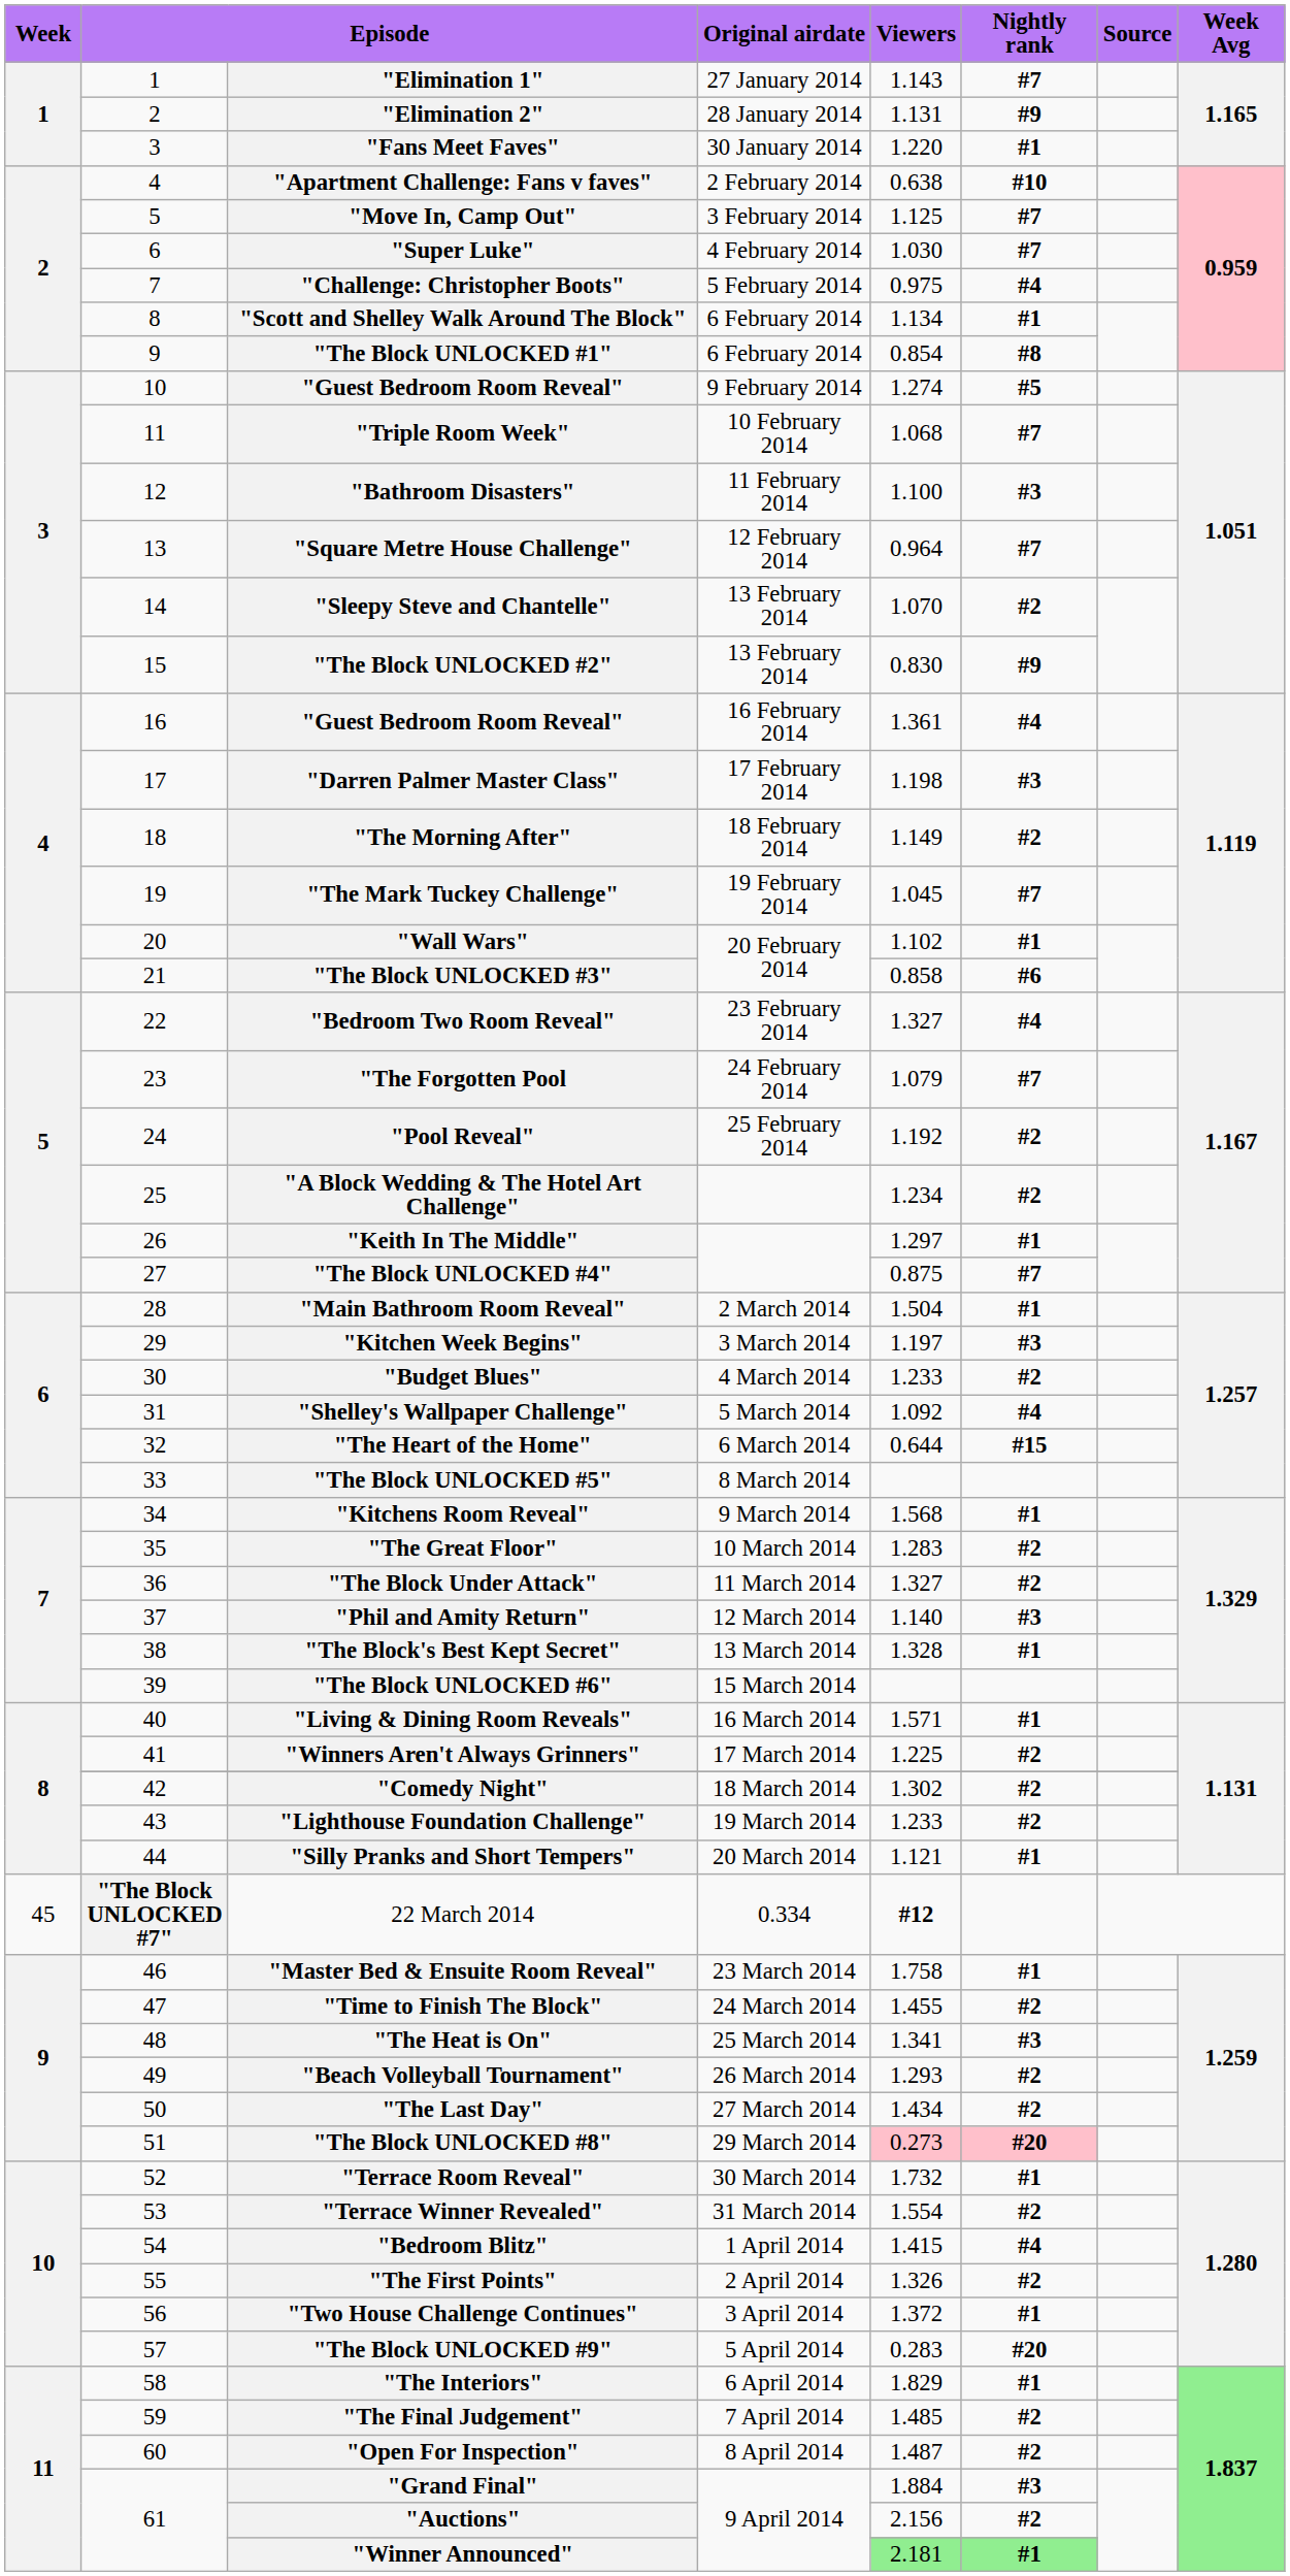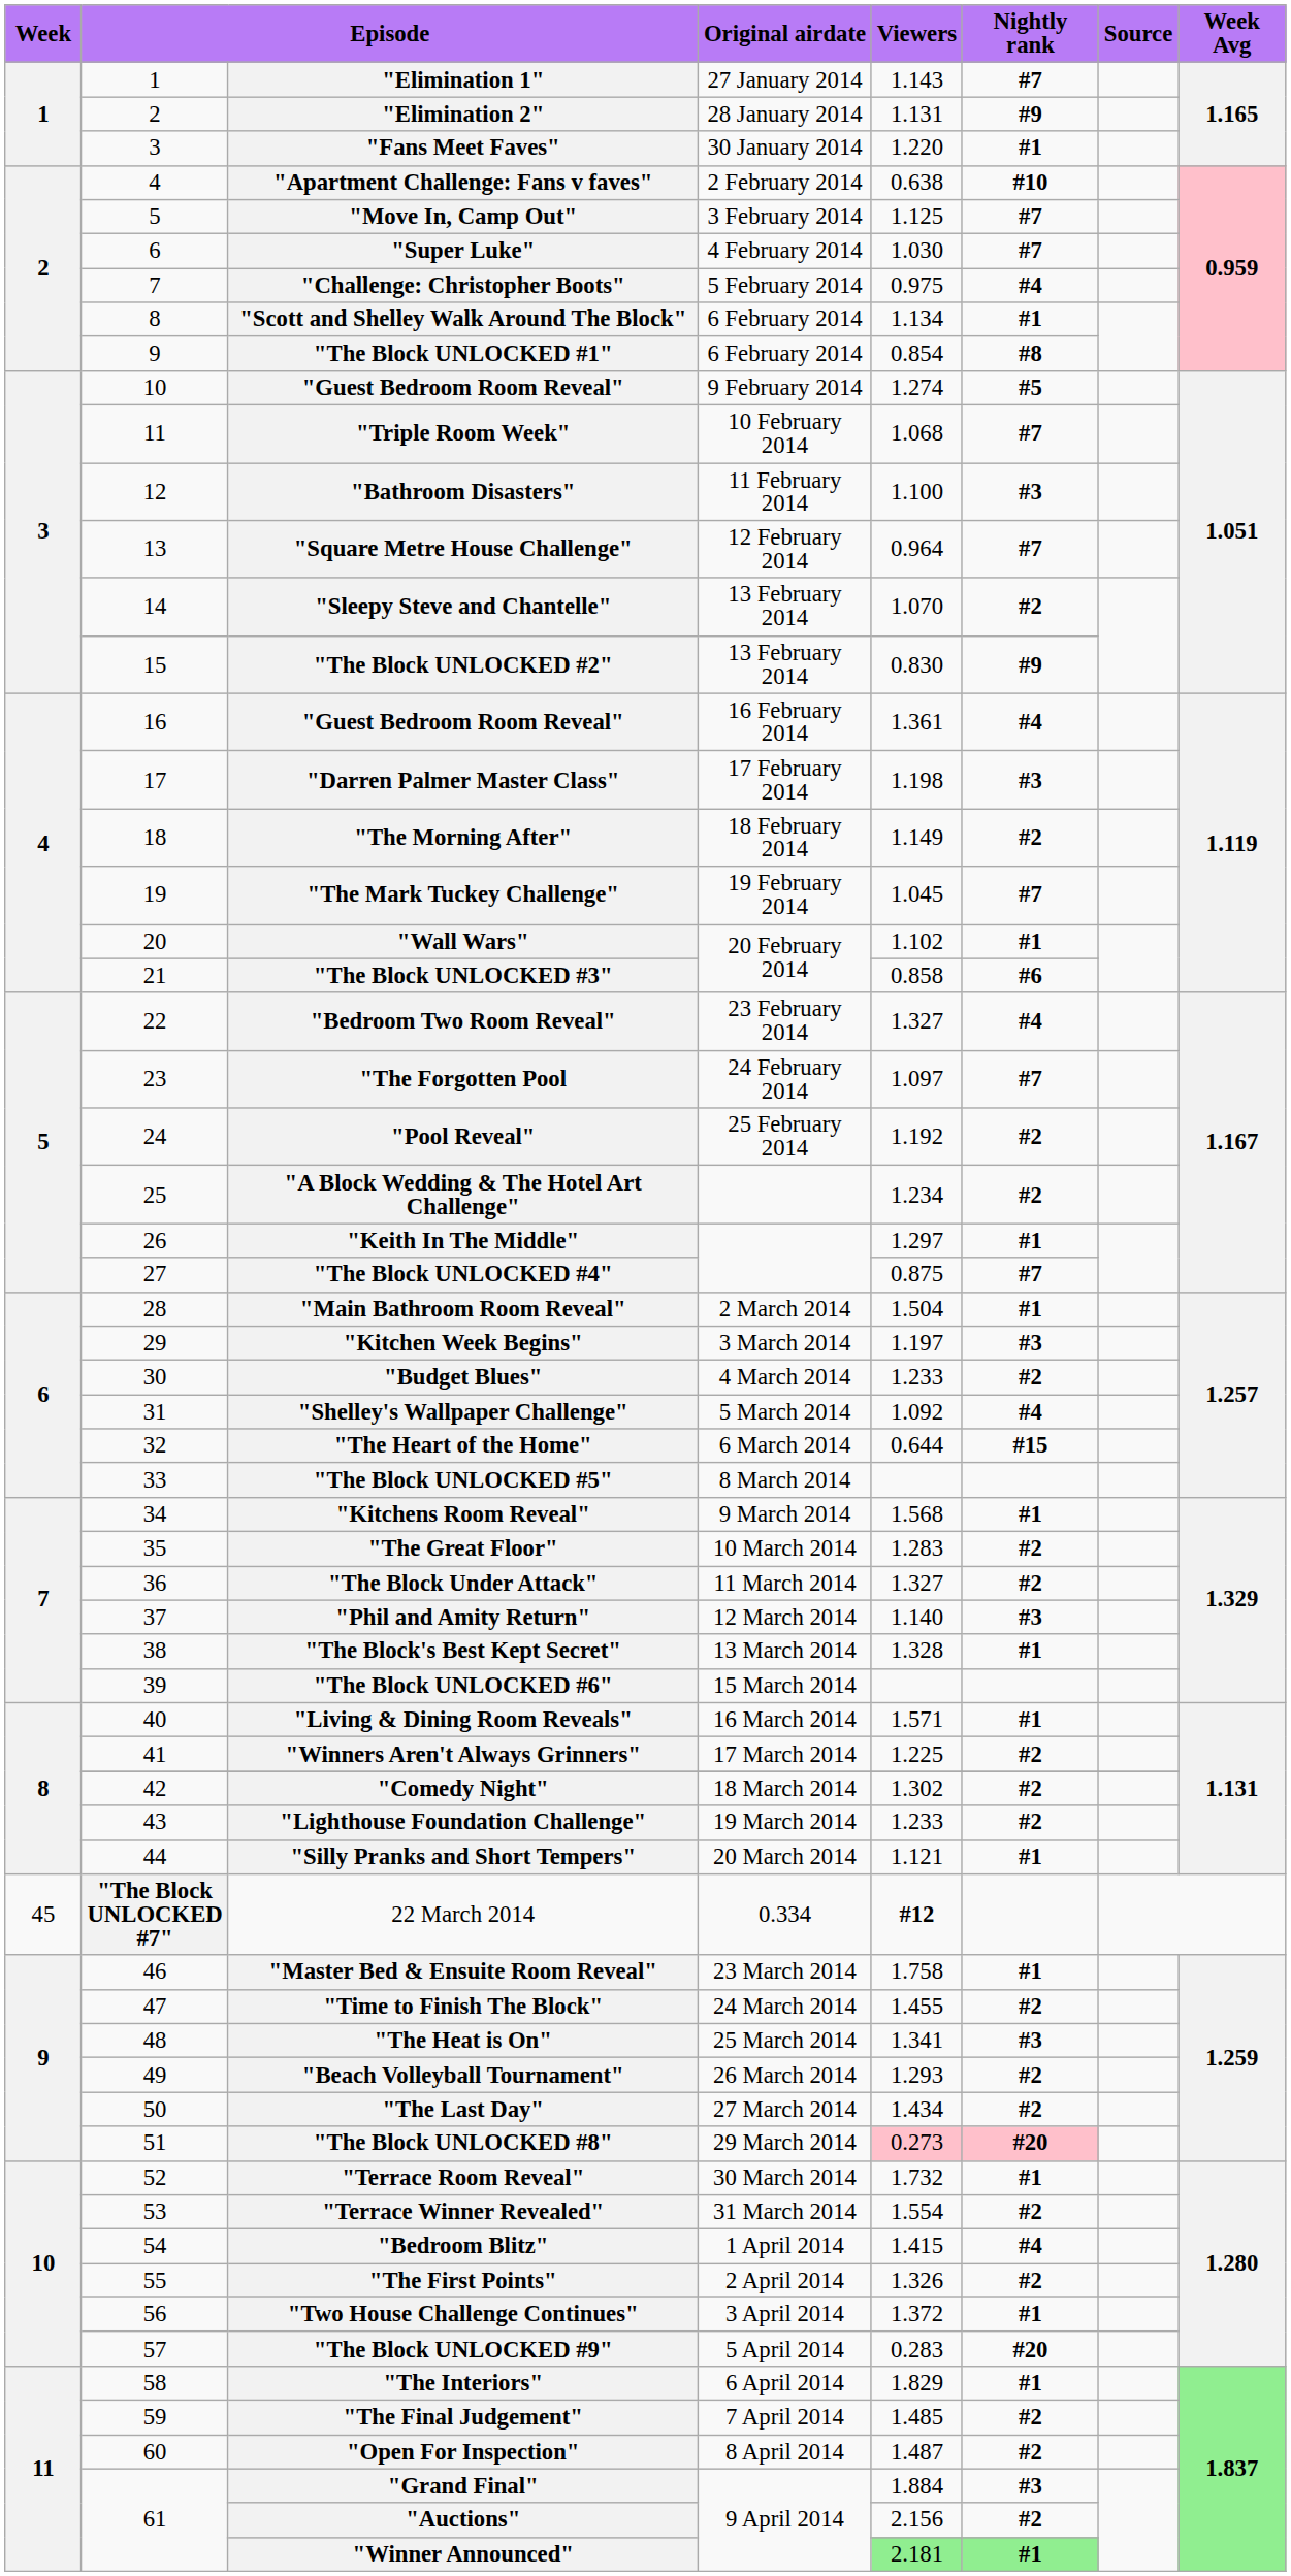"The Forgotten Pool | Viewers: 1.079 -> 1.097
